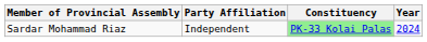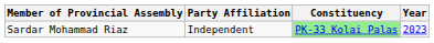Sardar Mohammad Riaz | Year: 2024 -> 2023
